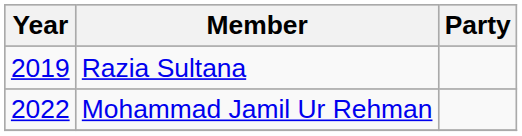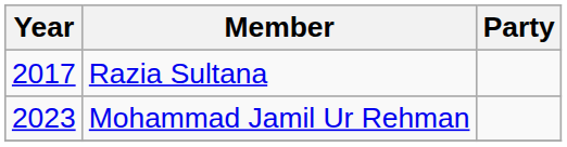Razia Sultana | Year: 2019 -> 2017
Mohammad Jamil Ur Rehman | Year: 2022 -> 2023
